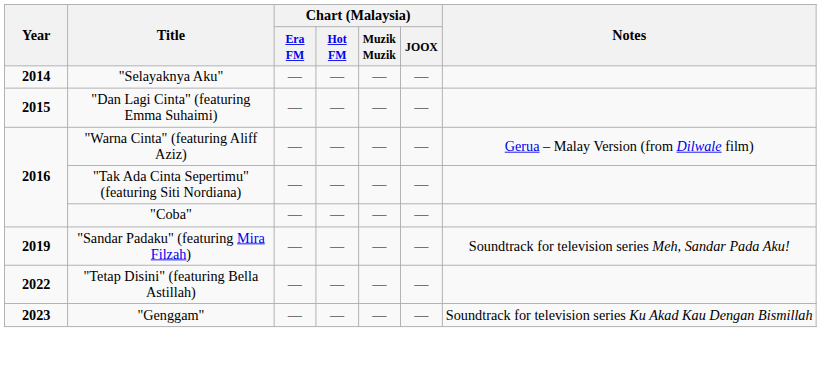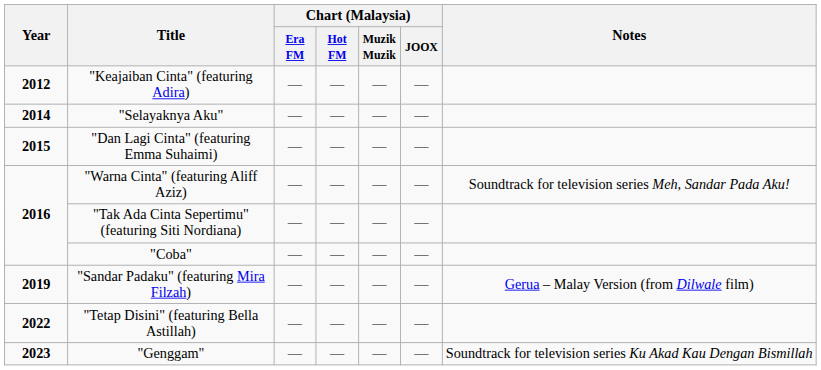+ row: 2012 | "Keajaiban Cinta" (featuring Adira) | — | — | — | —
"Warna Cinta" (featuring Aliff Aziz) | Notes: Gerua – Malay Version (from Dilwale film) -> Soundtrack for television series Meh, Sandar Pada Aku!
"Sandar Padaku" (featuring Mira Filzah) | Notes: Soundtrack for television series Meh, Sandar Pada Aku! -> Gerua – Malay Version (from Dilwale film)
